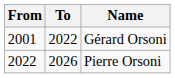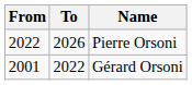rows swapped: Gérard Orsoni <-> Pierre Orsoni
